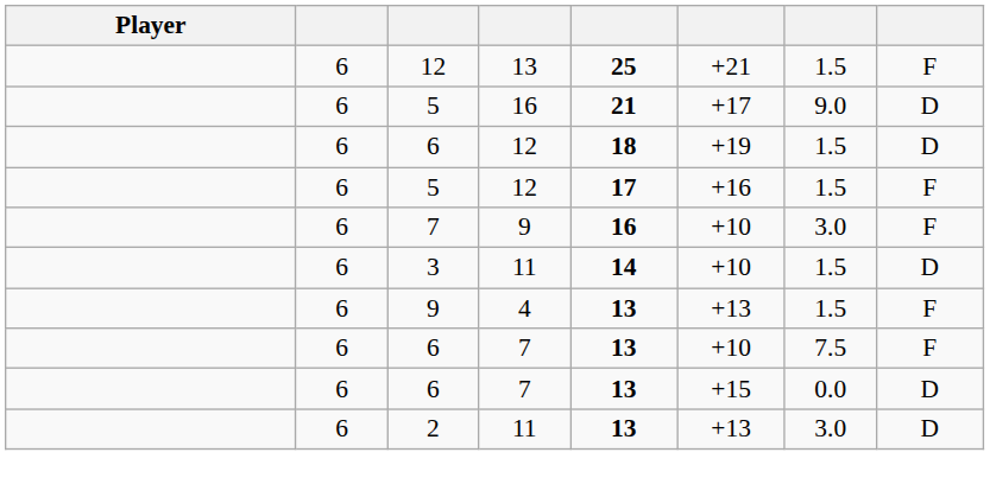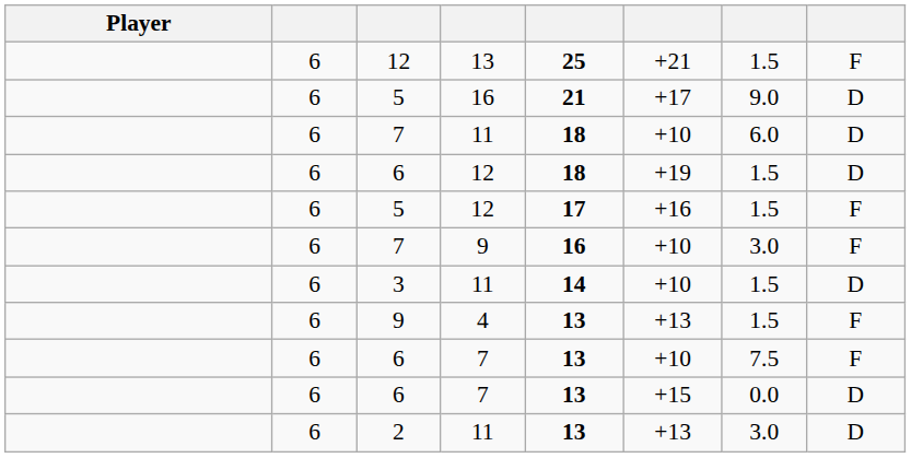+ row: 6 | 7 | 11 | 18 | +10 | 6.0 | D
